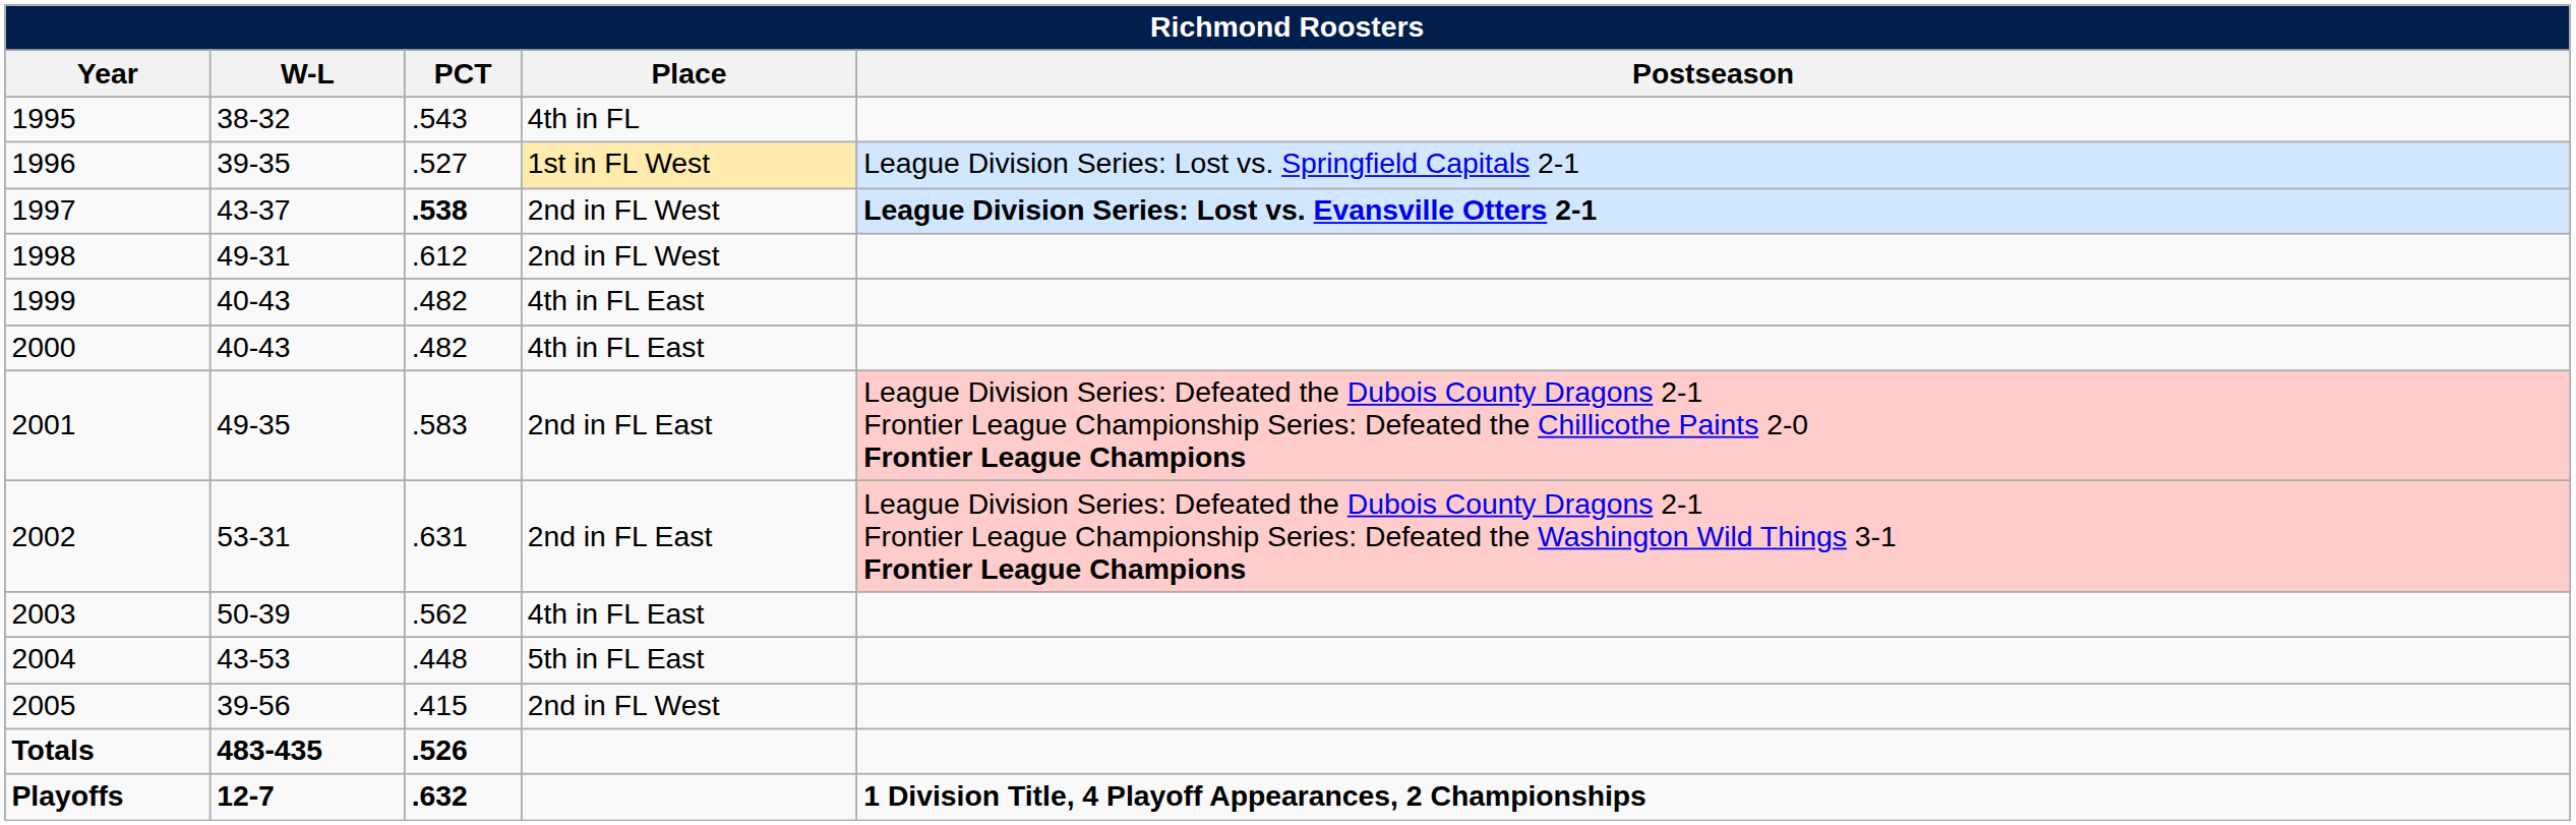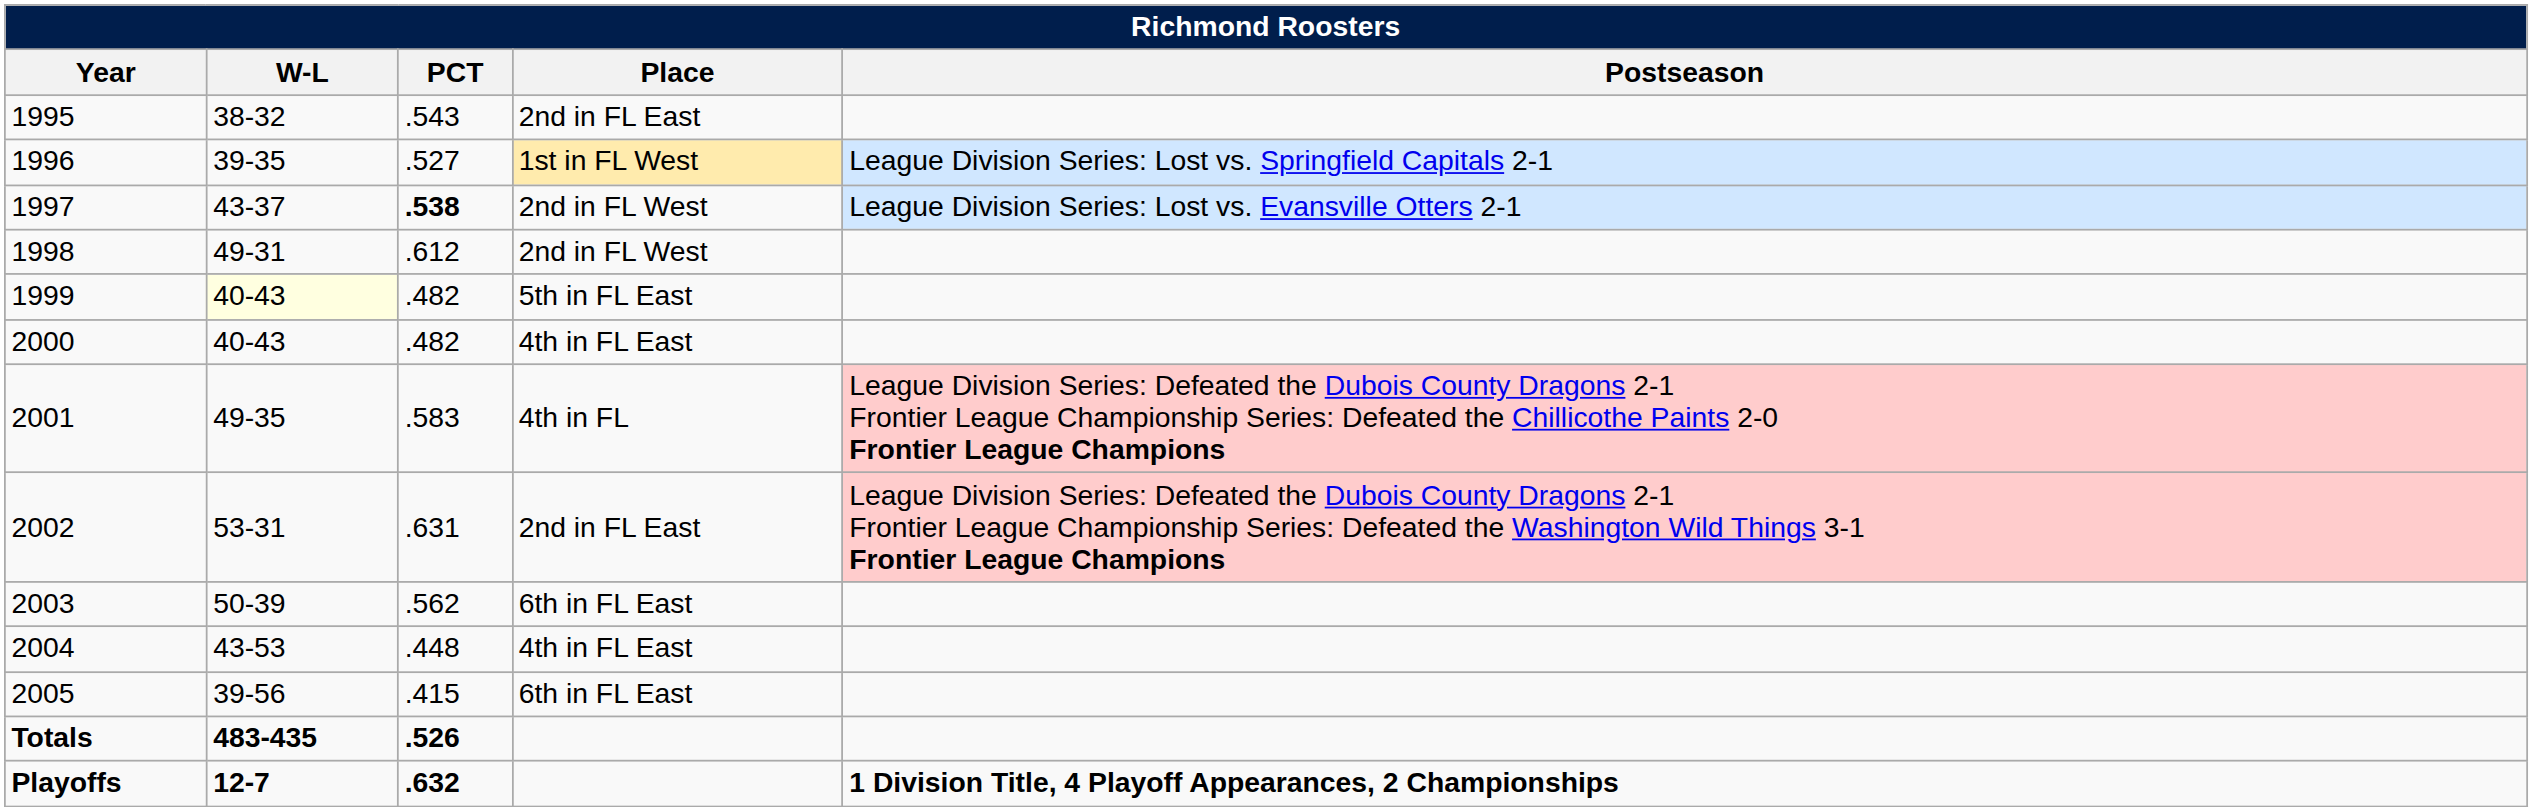1995 | Place: 4th in FL -> 2nd in FL East
1997 | Postseason: bold -> normal
1999 | W-L: no background -> lightyellow background
1999 | Place: 4th in FL East -> 5th in FL East
2001 | Place: 2nd in FL East -> 4th in FL
2003 | Place: 4th in FL East -> 6th in FL East
2004 | Place: 5th in FL East -> 4th in FL East
2005 | Place: 2nd in FL West -> 6th in FL East
